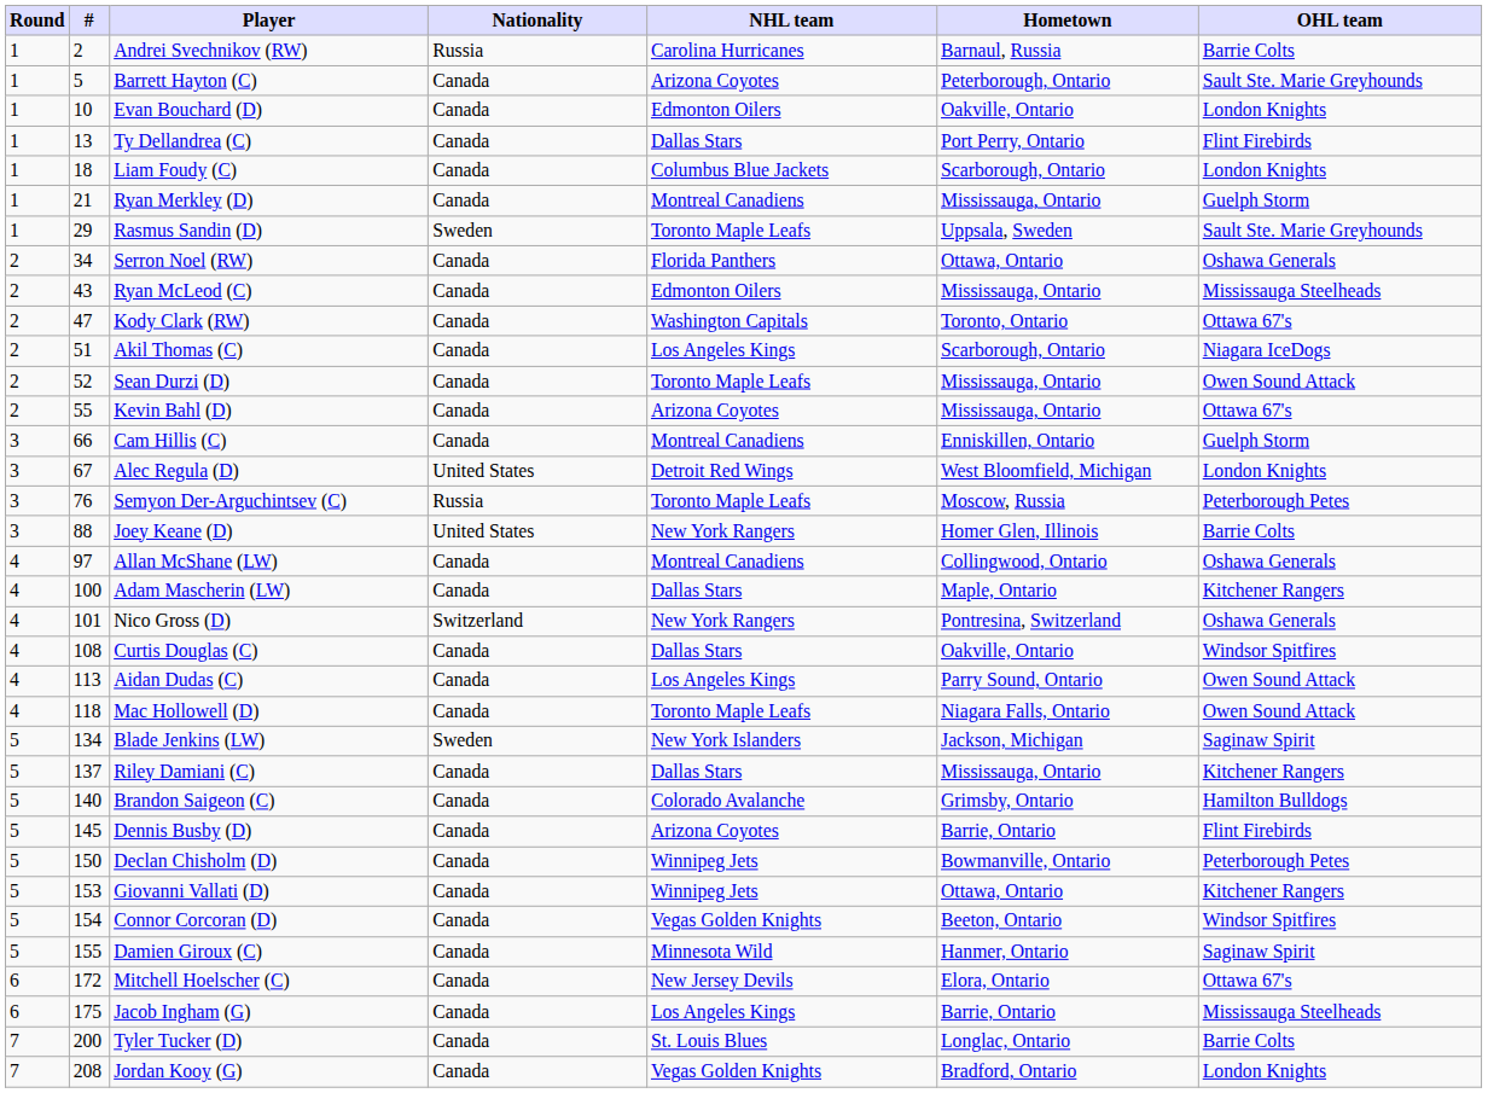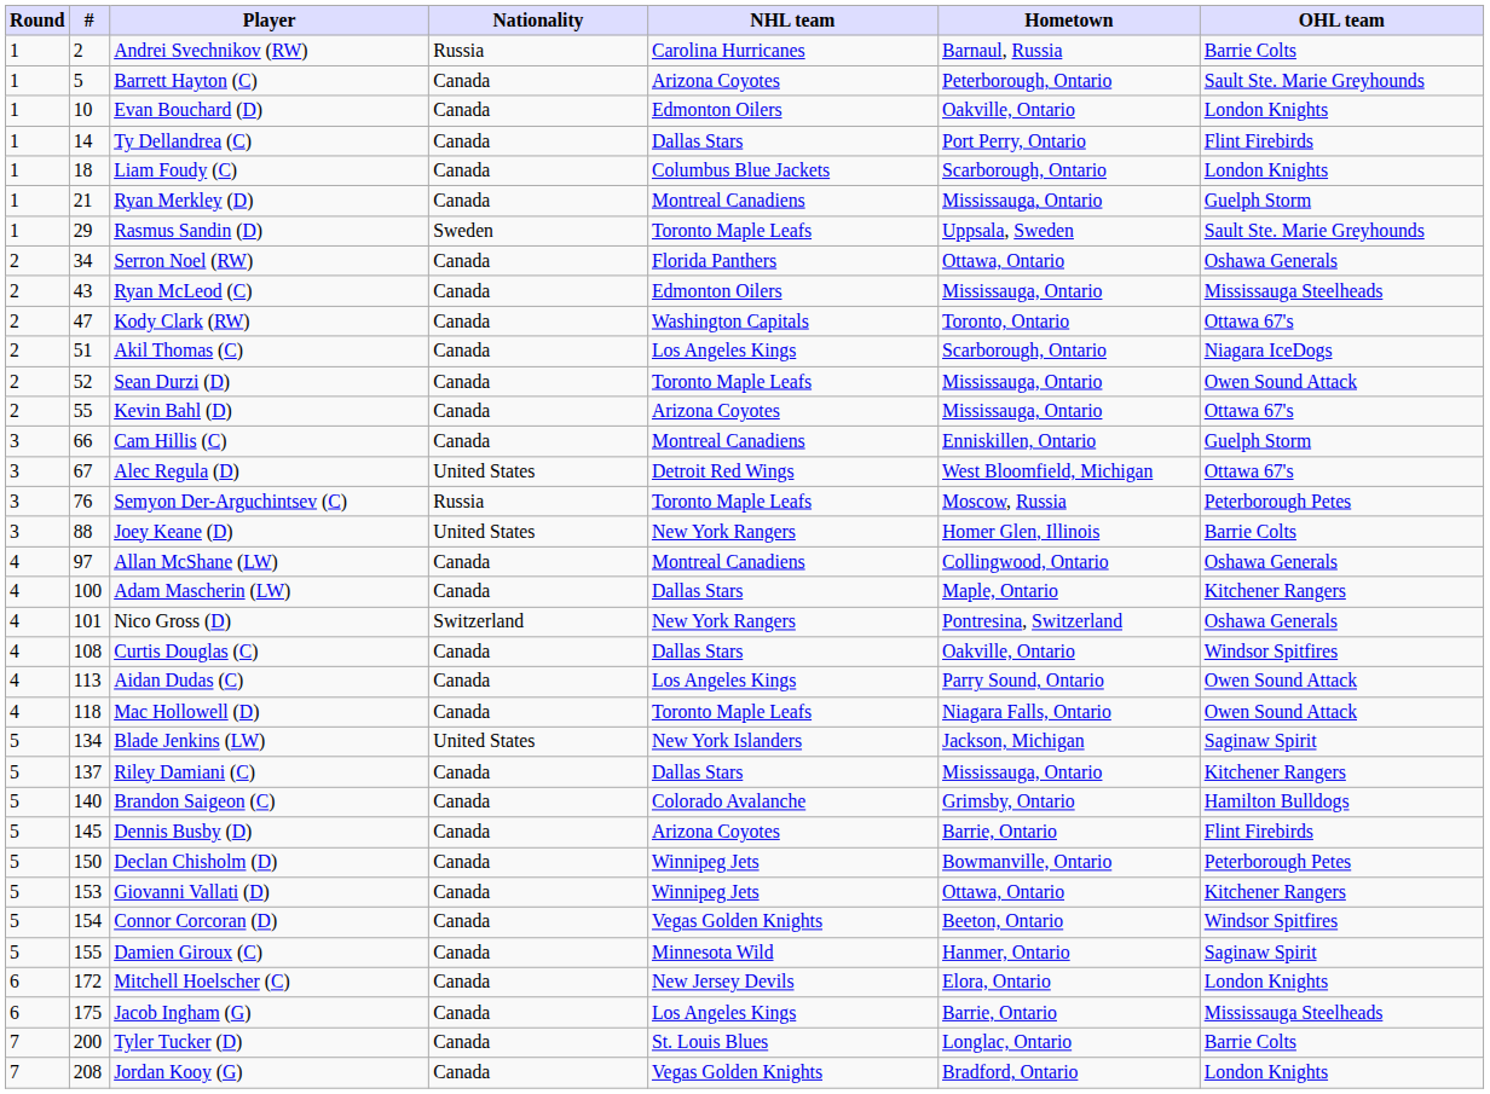Ty Dellandrea (C) | #: 13 -> 14
Alec Regula (D) | OHL team: London Knights -> Ottawa 67's
Blade Jenkins (LW) | Nationality: Sweden -> United States
Mitchell Hoelscher (C) | OHL team: Ottawa 67's -> London Knights
